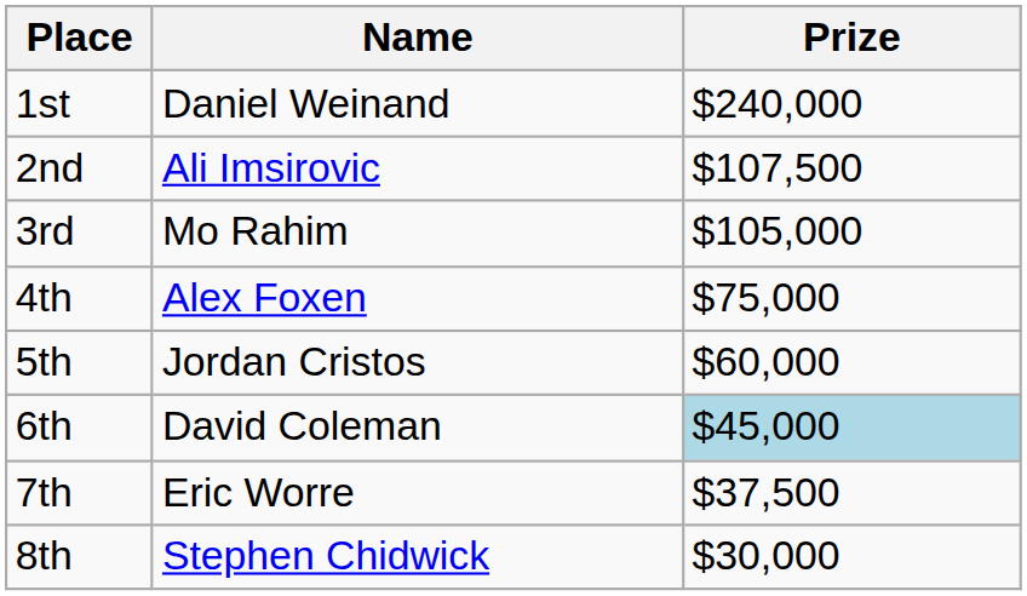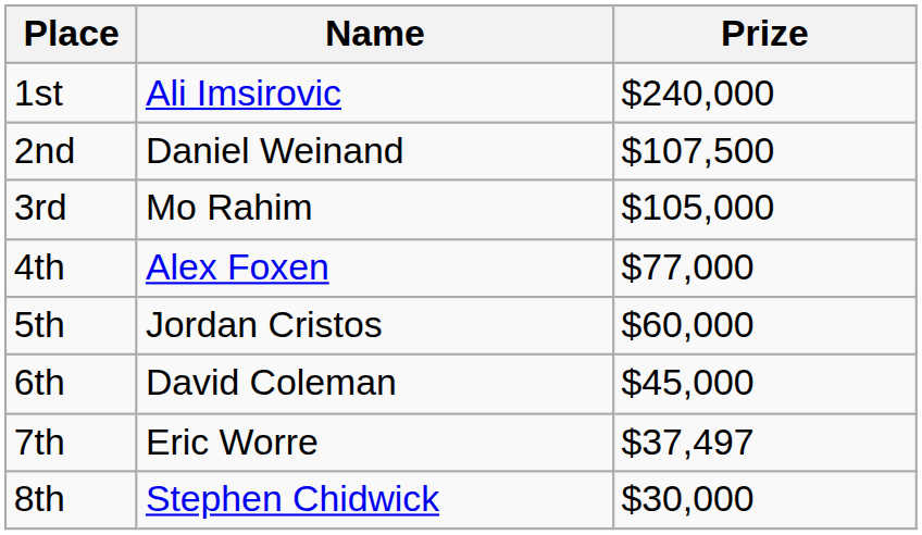1st | Name: Daniel Weinand -> Ali Imsirovic
2nd | Name: Ali Imsirovic -> Daniel Weinand
4th | Prize: $75,000 -> $77,000
6th | Prize: lightblue background -> no background
7th | Prize: $37,500 -> $37,497
